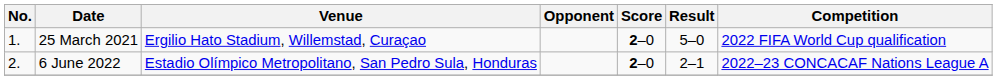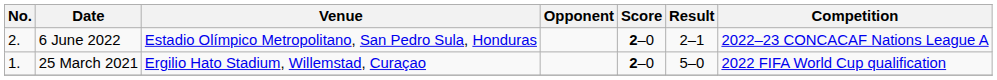rows swapped: 25 March 2021 <-> 6 June 2022
